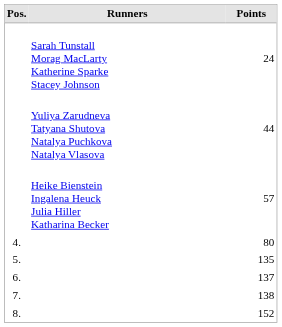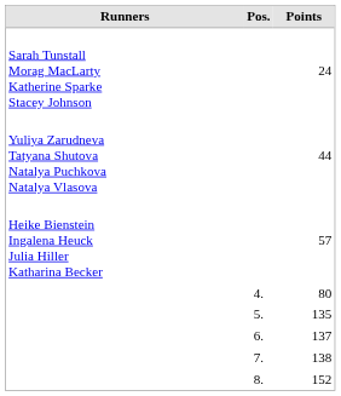columns swapped: Pos. <-> Runners
